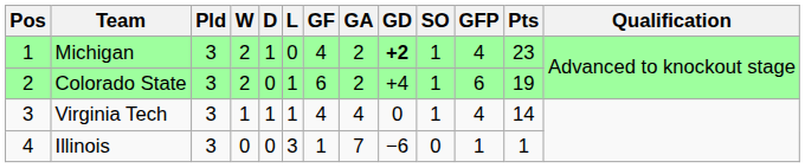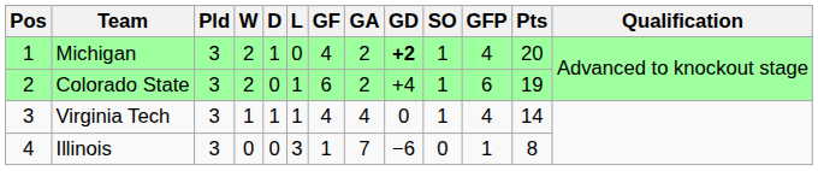Michigan | Pts: 23 -> 20
Illinois | Pts: 1 -> 8
